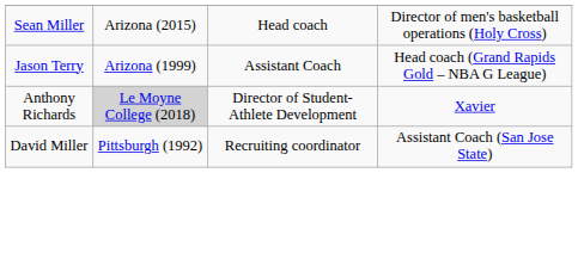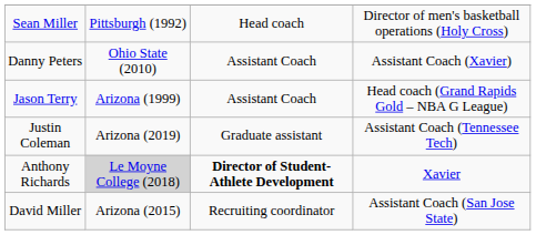Sean Miller | column 2: Arizona (2015) -> Pittsburgh (1992)
+ row: Danny Peters | Ohio State (2010) | Assistant Coach | Assistant Coach (Xavier)
+ row: Justin Coleman | Arizona (2019) | Graduate assistant | Assistant Coach (Tennessee Tech)
Anthony Richards | column 3: normal -> bold
David Miller | column 2: Pittsburgh (1992) -> Arizona (2015)
